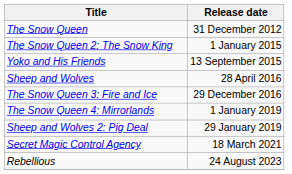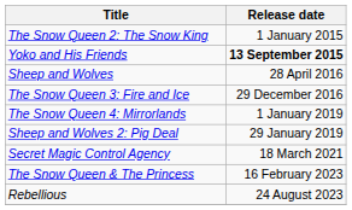- row: The Snow Queen | 31 December 2012
Yoko and His Friends | Release date: normal -> bold
+ row: The Snow Queen & The Princess | 16 February 2023
